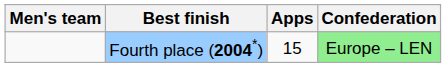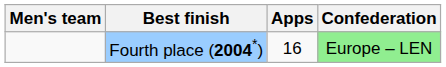Fourth place (2004*) | Apps: 15 -> 16
